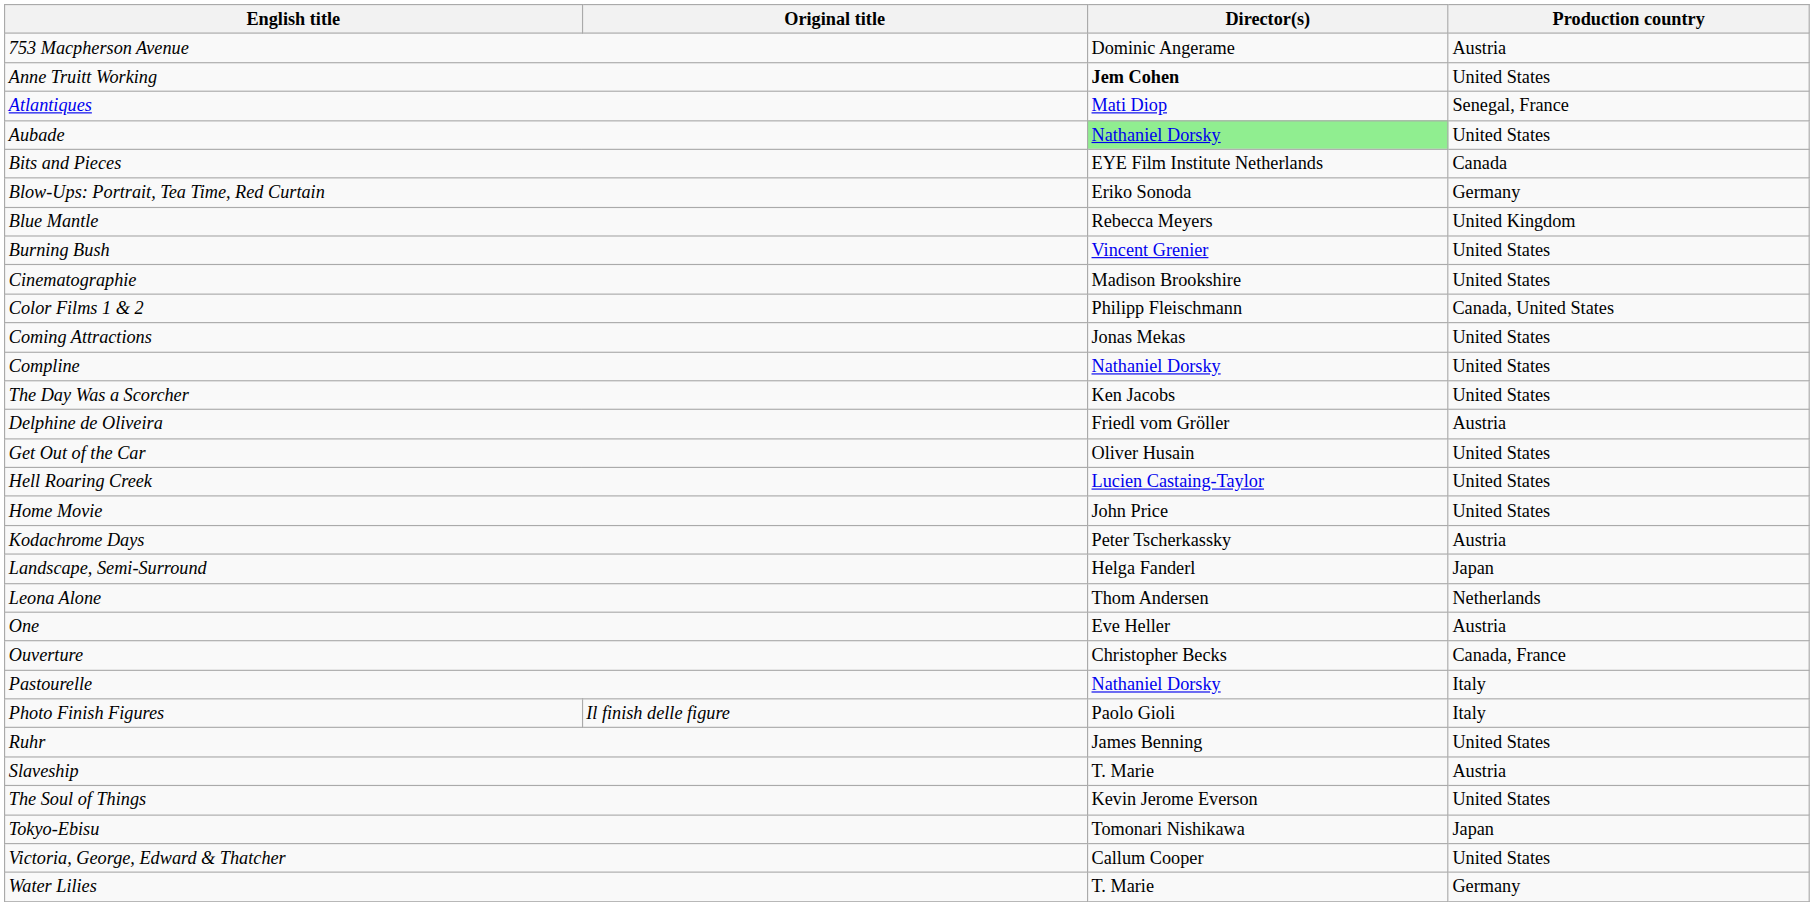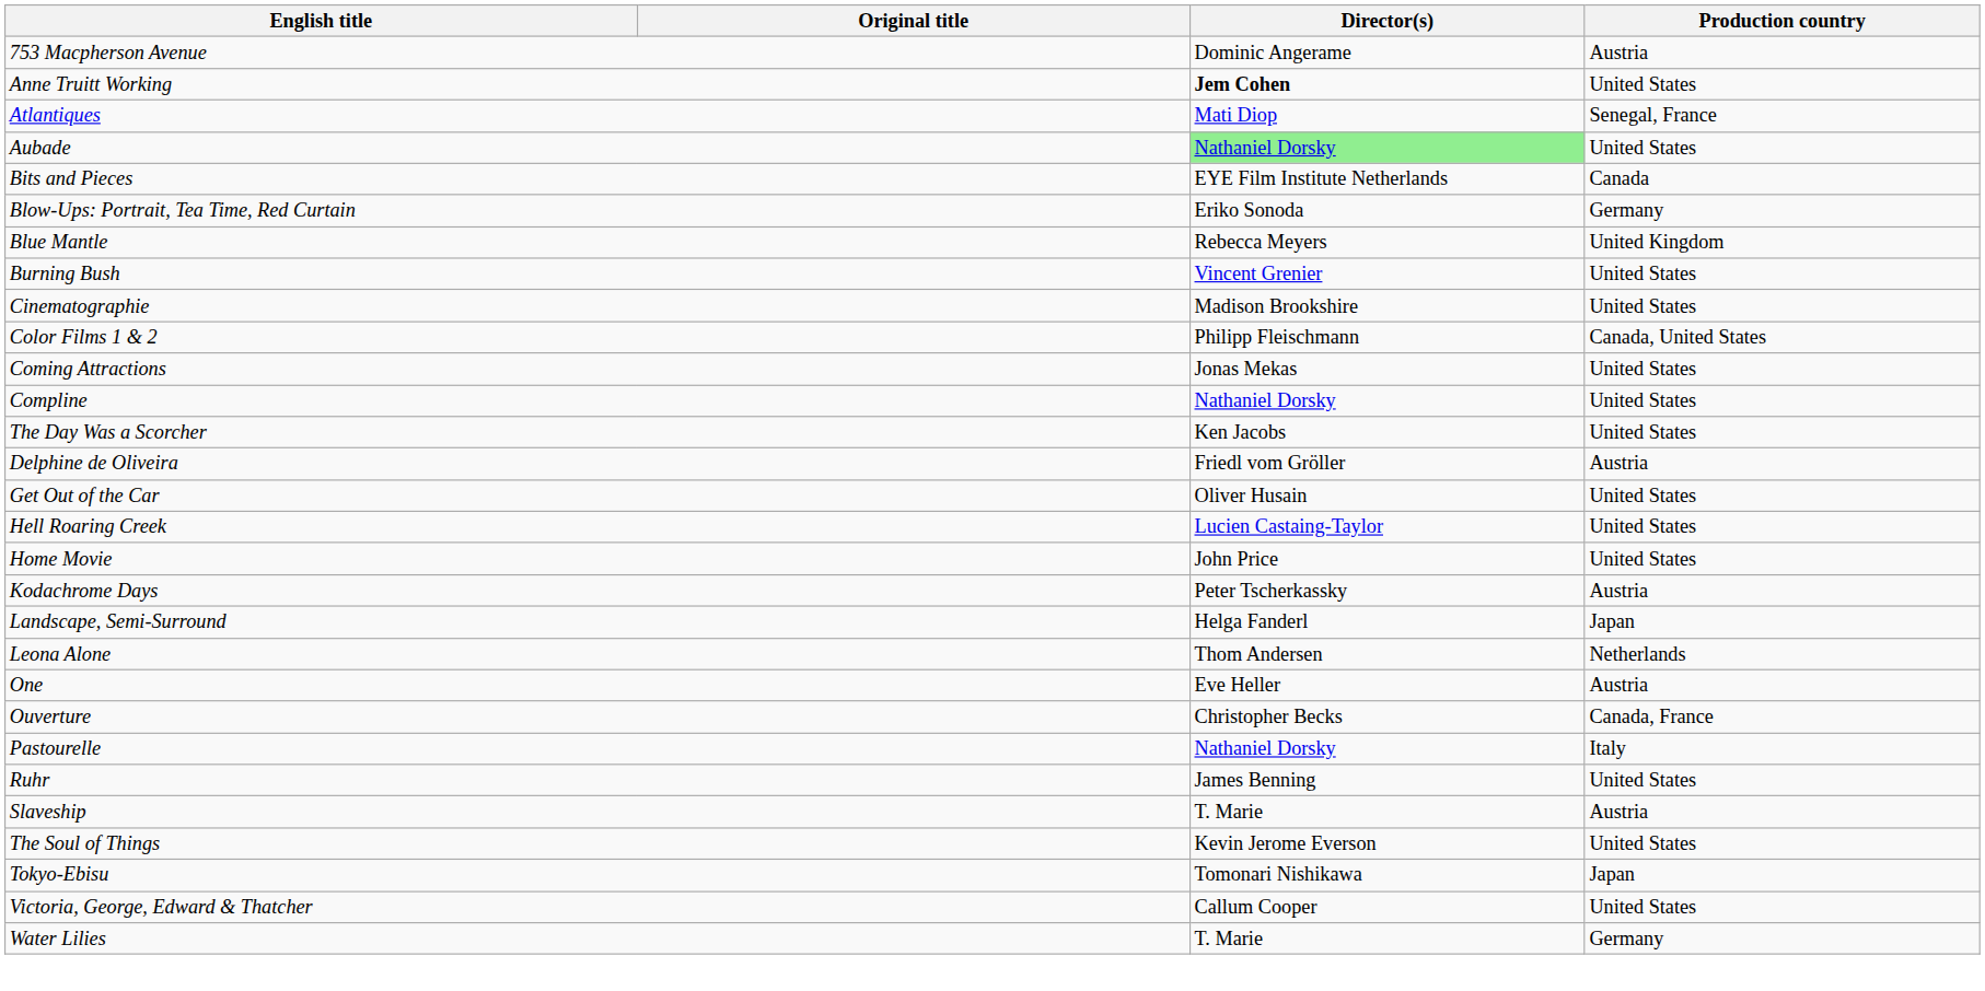- row: Photo Finish Figures | Il finish delle figure | Paolo Gioli | Italy
